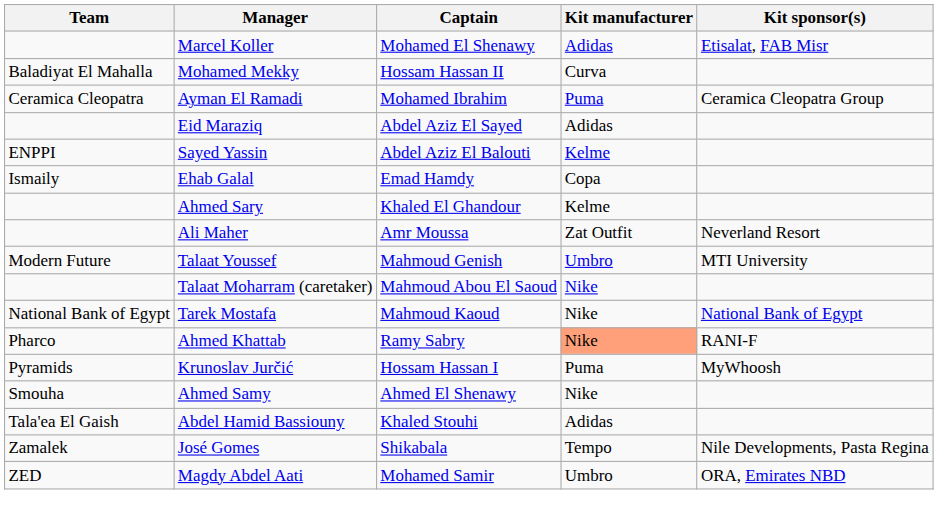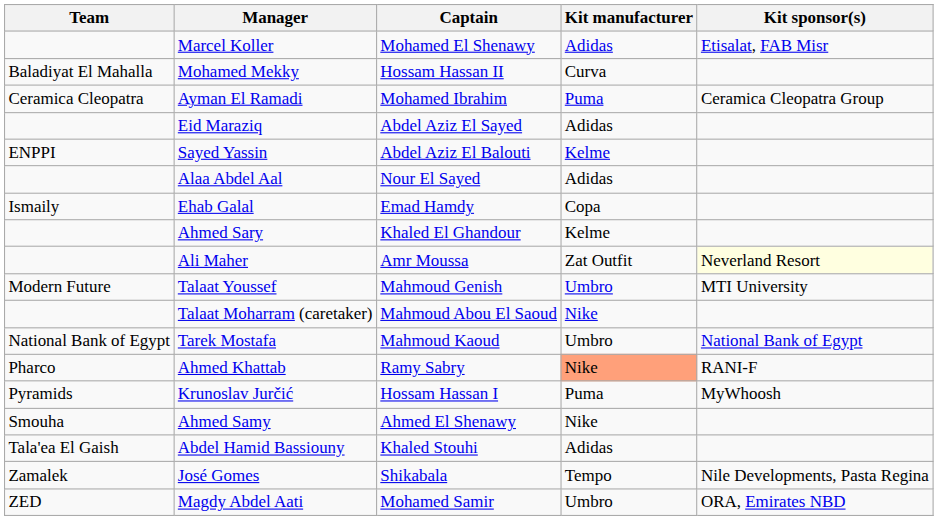+ row: Alaa Abdel Aal | Nour El Sayed | Adidas
Ali Maher | Kit sponsor(s): no background -> lightyellow background
Tarek Mostafa | Kit manufacturer: Nike -> Umbro
